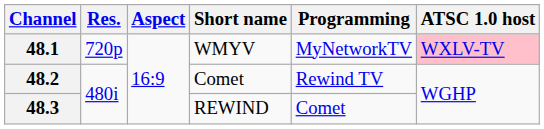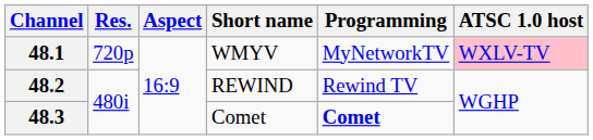48.2 | Short name: Comet -> REWIND
48.3 | Short name: REWIND -> Comet
48.3 | Programming: normal -> bold
